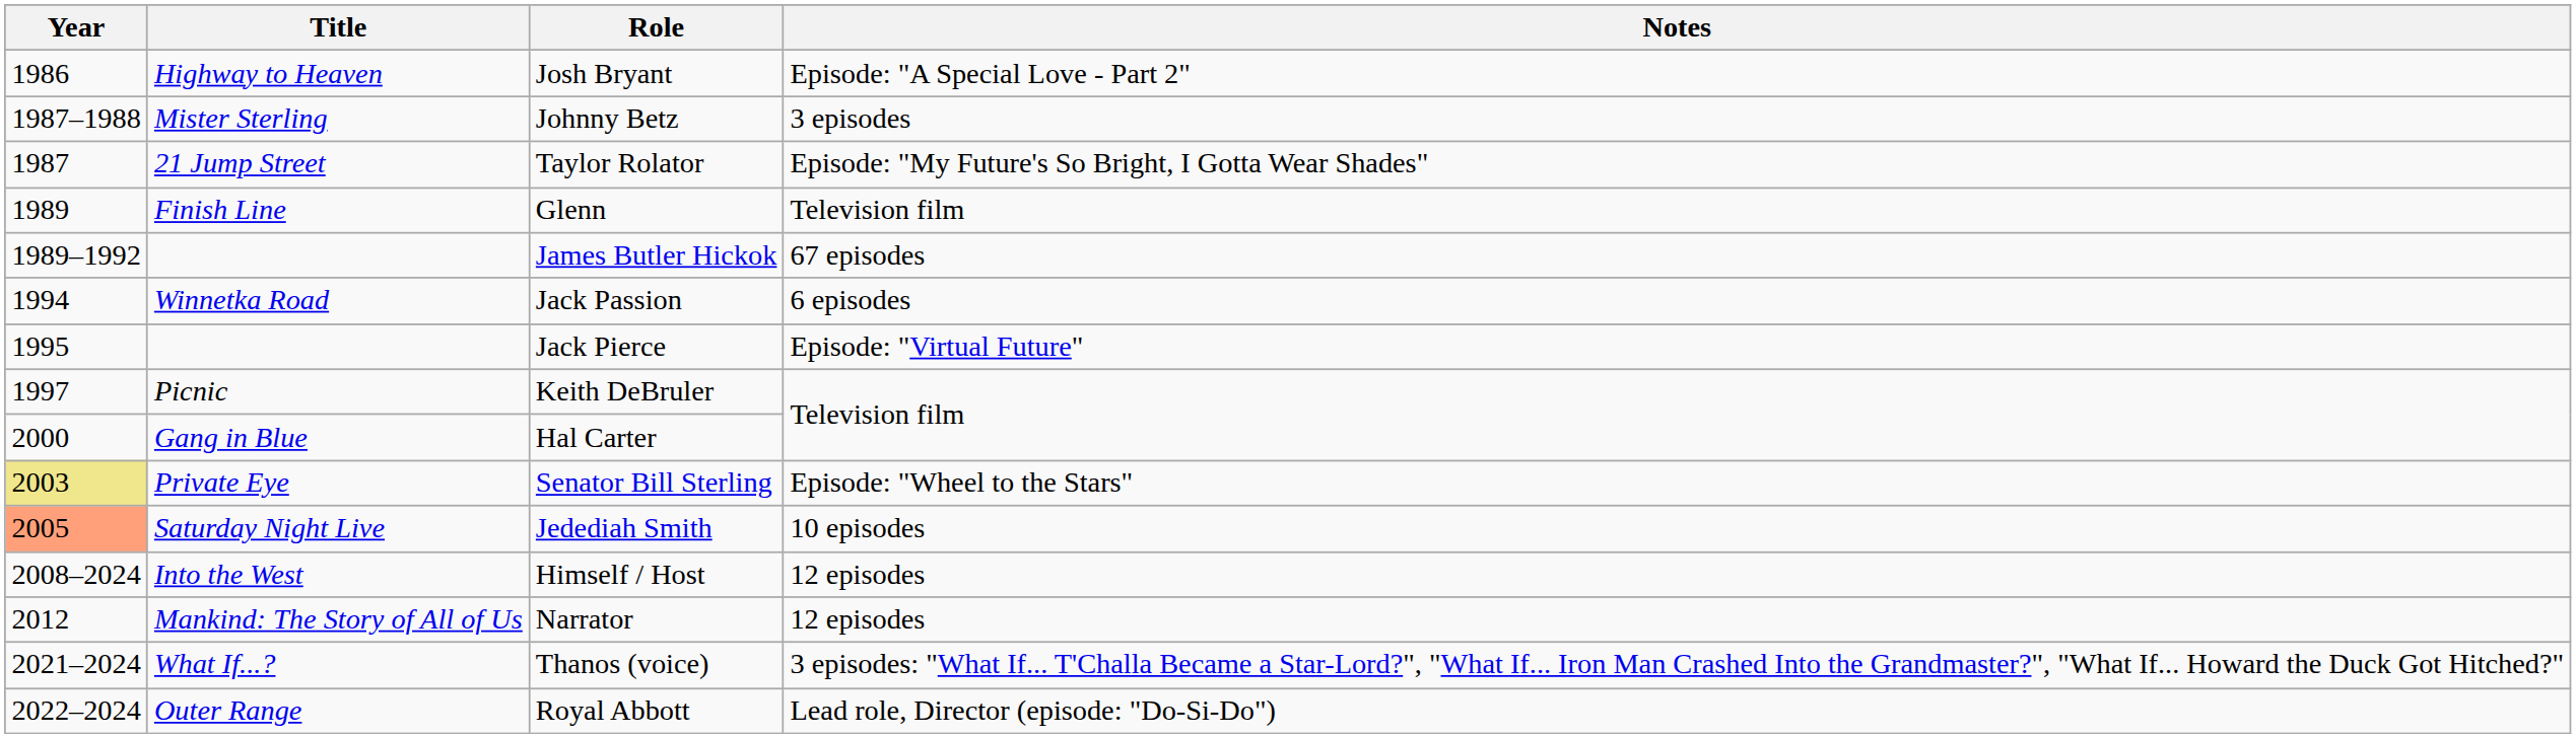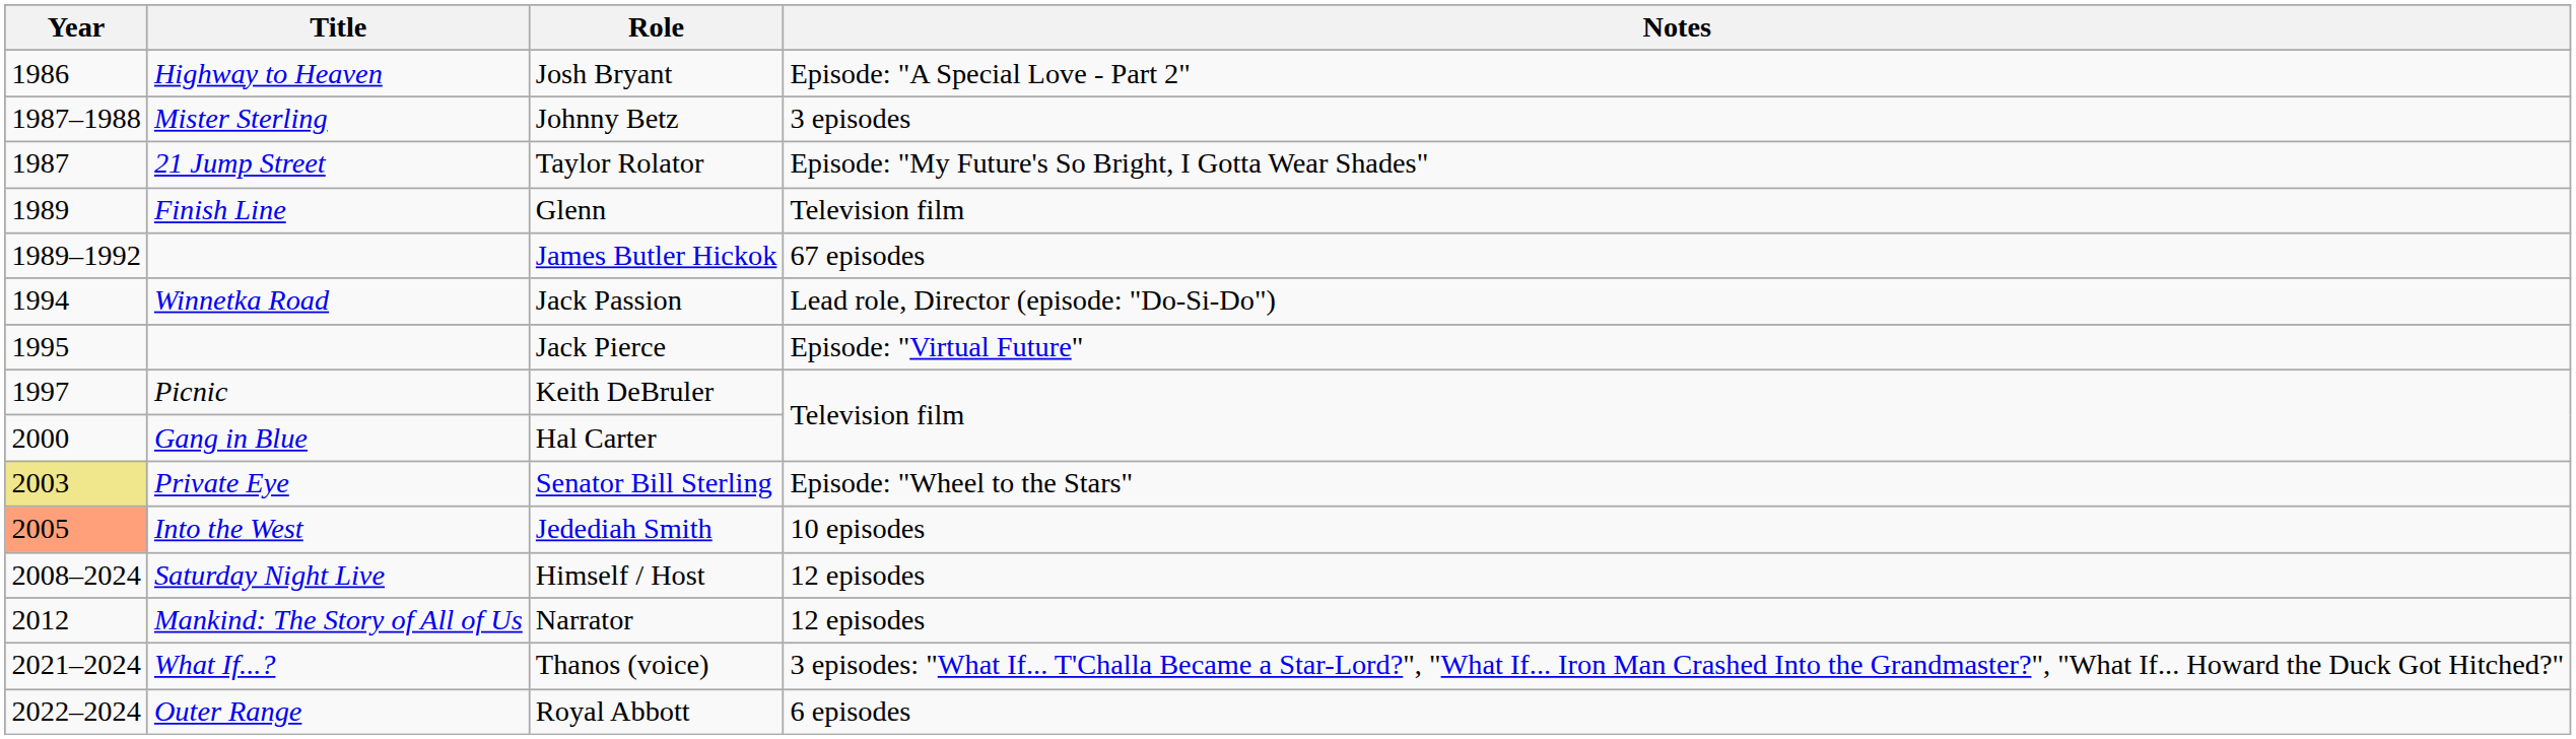Jack Passion | Notes: 6 episodes -> Lead role, Director (episode: "Do-Si-Do")
Jedediah Smith | Title: Saturday Night Live -> Into the West
Himself / Host | Title: Into the West -> Saturday Night Live
Royal Abbott | Notes: Lead role, Director (episode: "Do-Si-Do") -> 6 episodes
